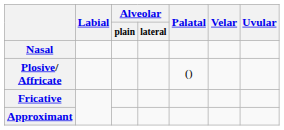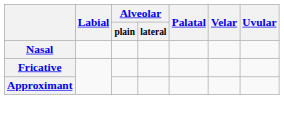- row: Plosive/ Affricate | ()
